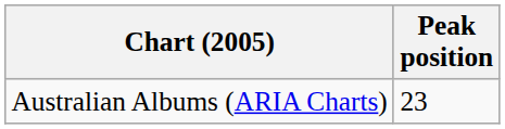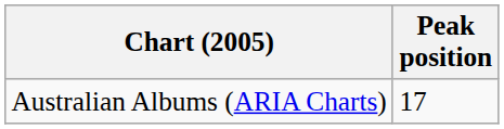Australian Albums (ARIA Charts) | Peak position: 23 -> 17
